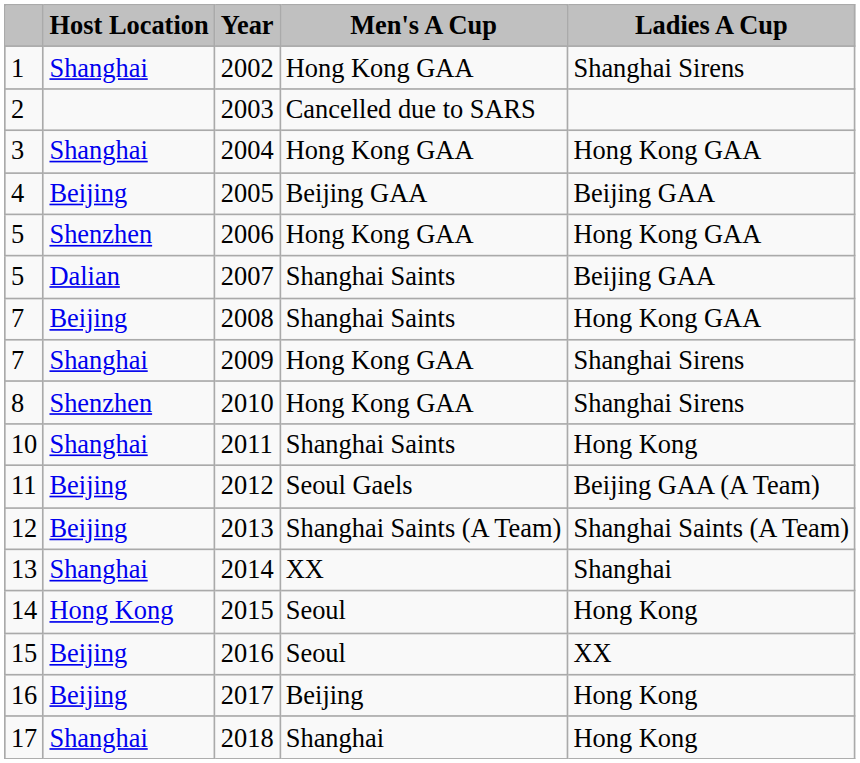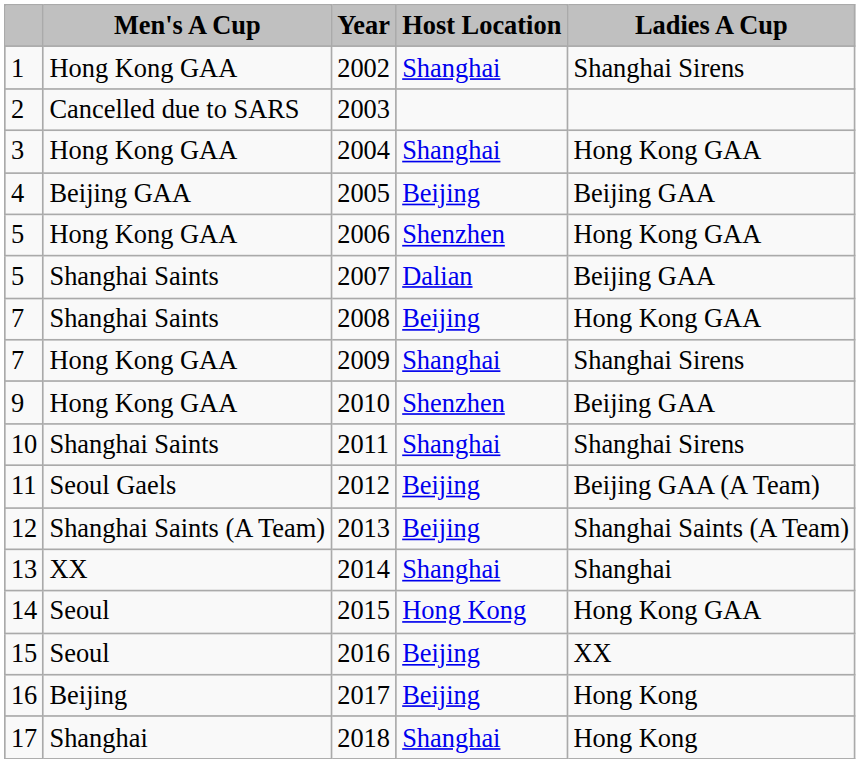columns swapped: Host Location <-> Men's A Cup
2010 | column 1: 8 -> 9
2010 | Ladies A Cup: Shanghai Sirens -> Beijing GAA
2011 | Ladies A Cup: Hong Kong -> Shanghai Sirens
2015 | Ladies A Cup: Hong Kong -> Hong Kong GAA
